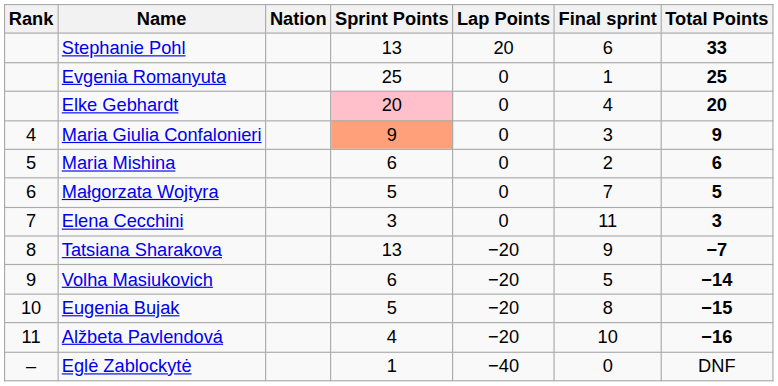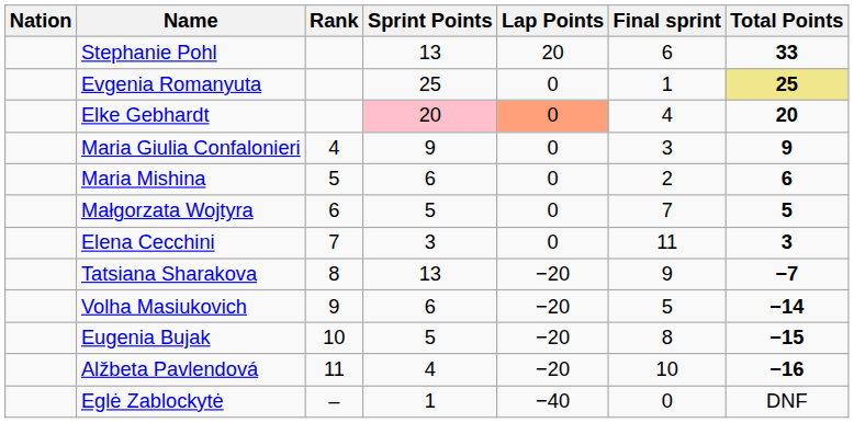columns swapped: Rank <-> Nation
Evgenia Romanyuta | Total Points: no background -> khaki background
Elke Gebhardt | Lap Points: no background -> lightsalmon background
Maria Giulia Confalonieri | Sprint Points: lightsalmon background -> no background
